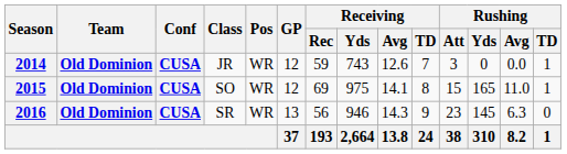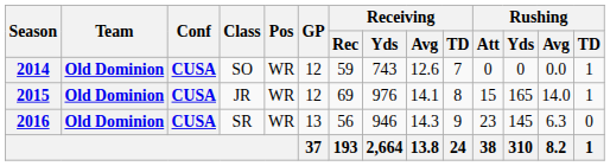2014 | Class: JR -> SO
2014 | Rushing / Att: 3 -> 0
2015 | Class: SO -> JR
2015 | Receiving / Yds: 975 -> 976
2015 | Rushing / Avg: 11.0 -> 14.0
